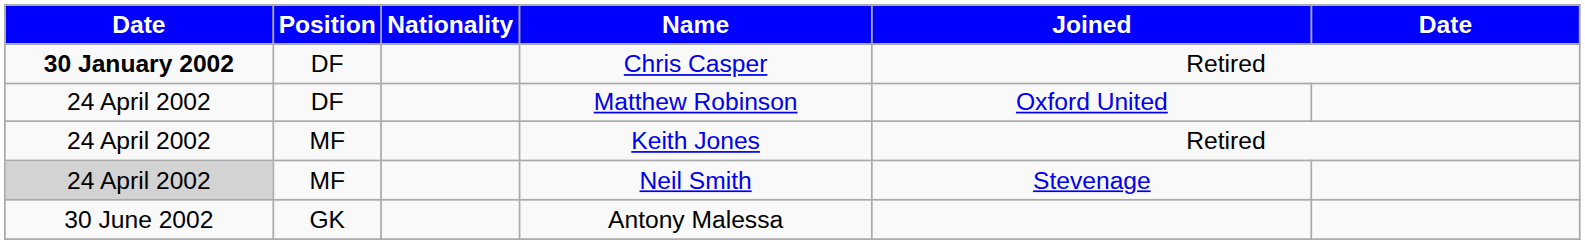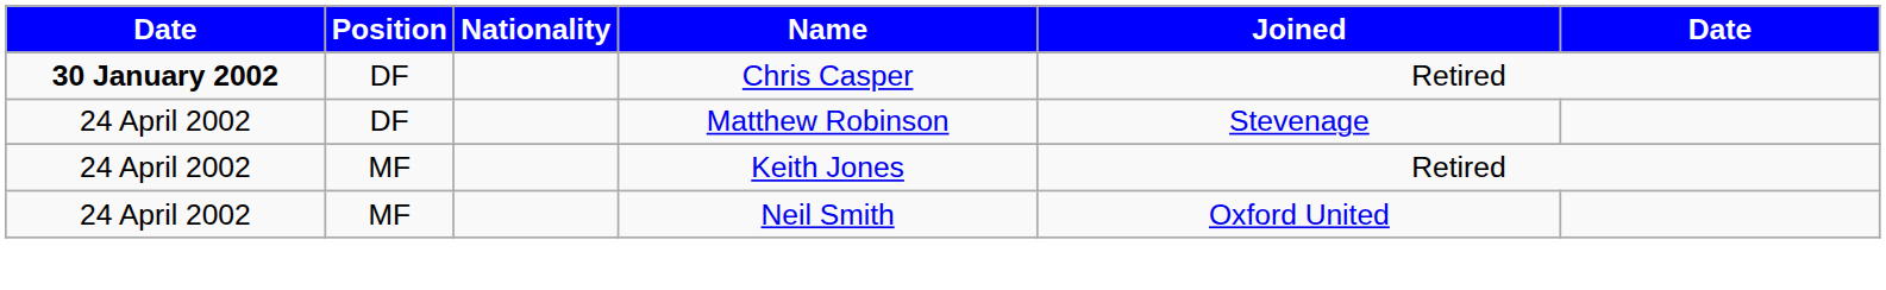Matthew Robinson | Joined: Oxford United -> Stevenage
Neil Smith | column 1: lightgrey background -> no background
Neil Smith | Joined: Stevenage -> Oxford United
- row: 30 June 2002 | GK | Antony Malessa
